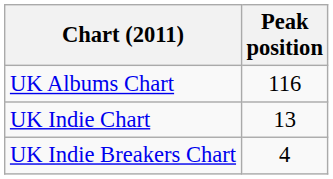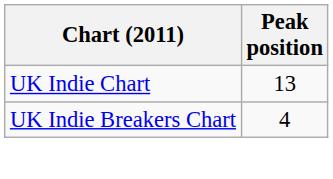- row: UK Albums Chart | 116
